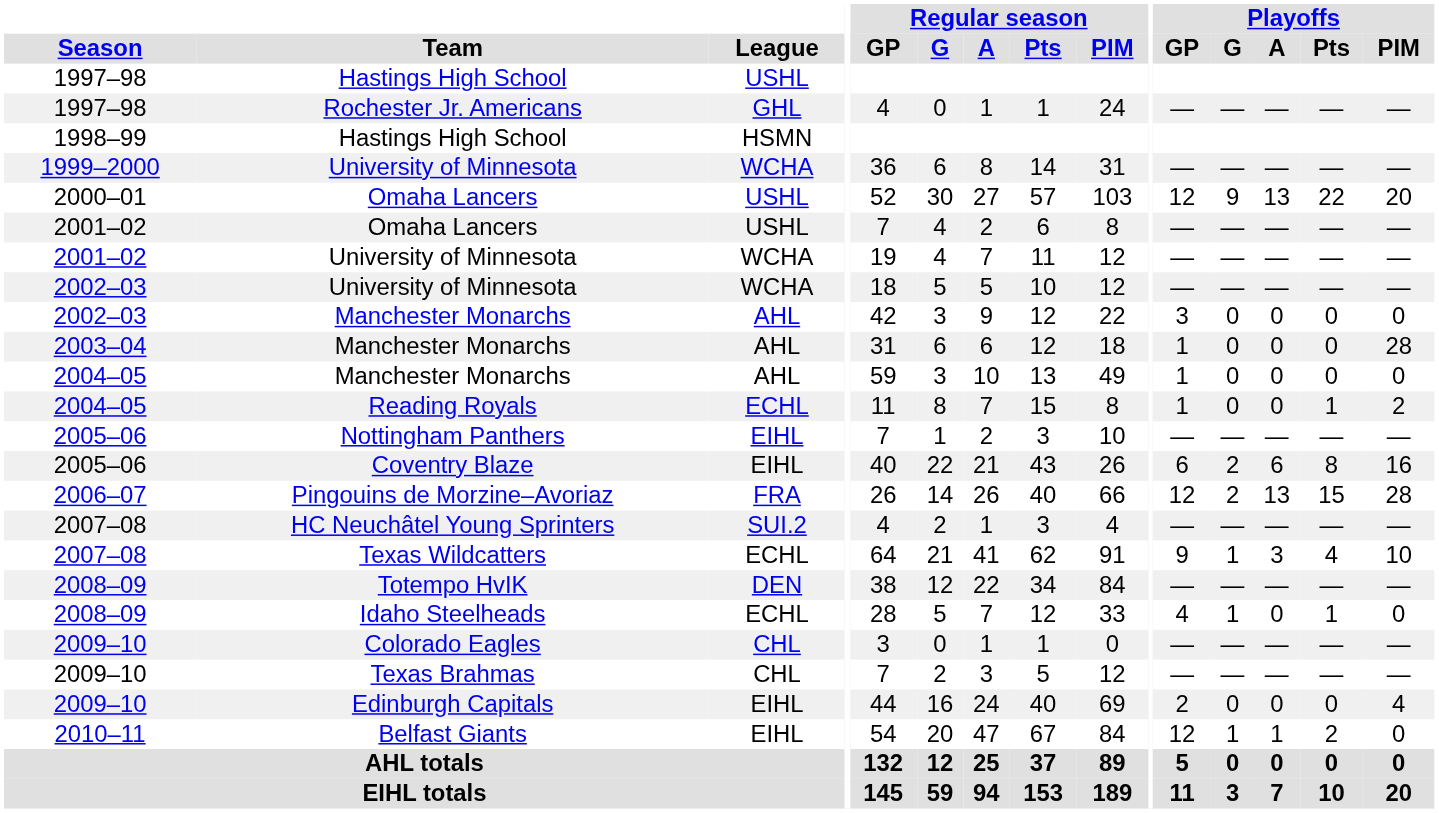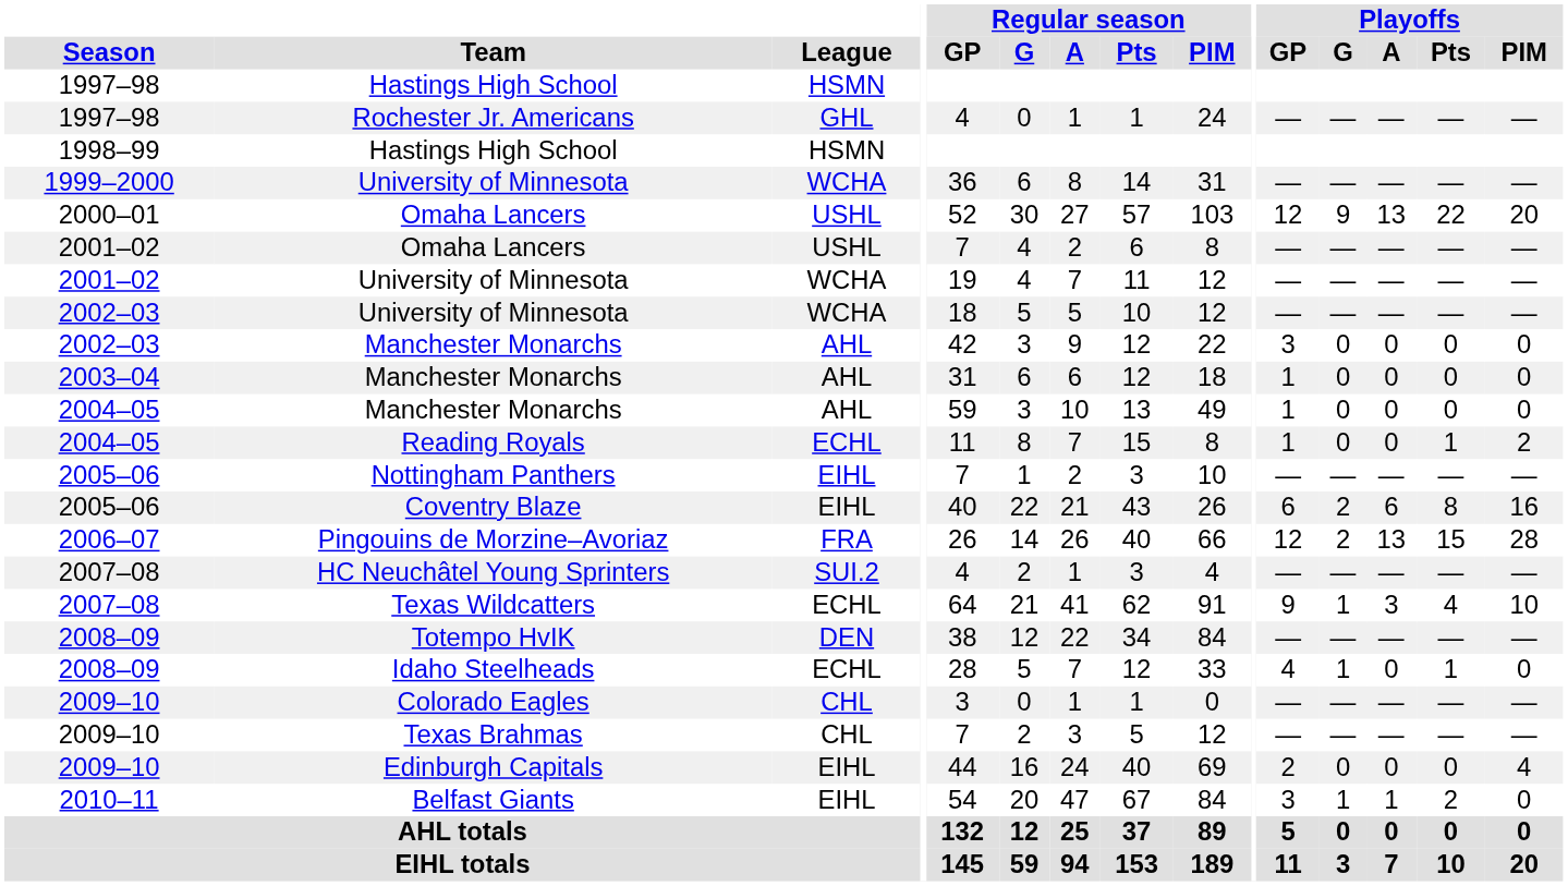1997–98 / Hastings High School | League: USHL -> HSMN
2003–04 / Manchester Monarchs | Playoffs / PIM: 28 -> 0
Belfast Giants | Playoffs / GP: 12 -> 3
